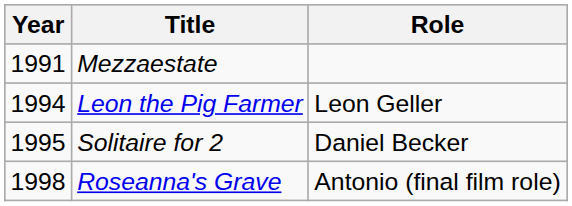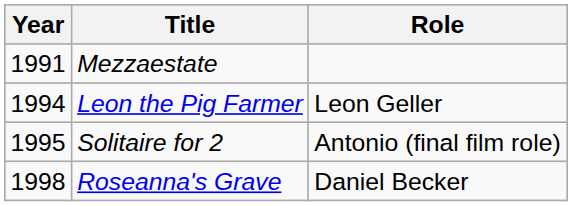Solitaire for 2 | Role: Daniel Becker -> Antonio (final film role)
Roseanna's Grave | Role: Antonio (final film role) -> Daniel Becker
